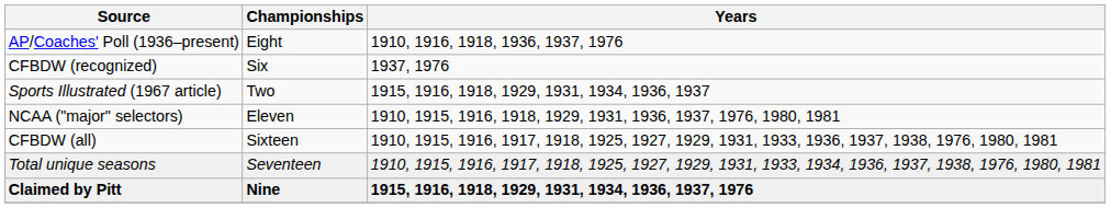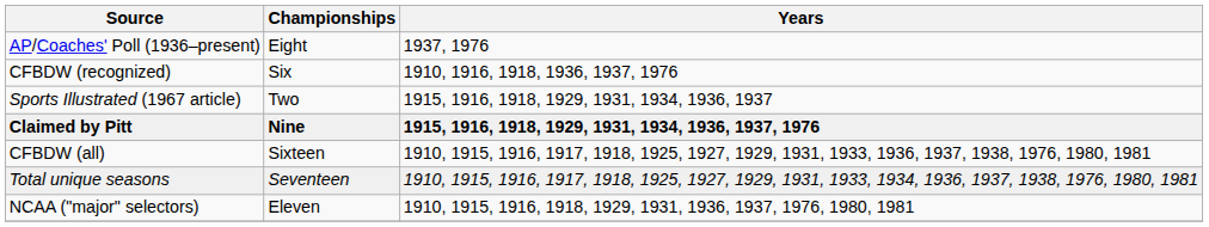AP/Coaches' Poll (1936–present) | Years: 1910, 1916, 1918, 1936, 1937, 1976 -> 1937, 1976
CFBDW (recognized) | Years: 1937, 1976 -> 1910, 1916, 1918, 1936, 1937, 1976
rows swapped: NCAA ("major" selectors) <-> Claimed by Pitt
